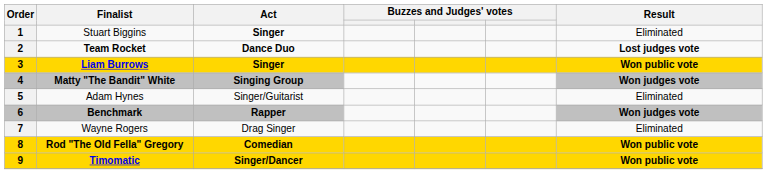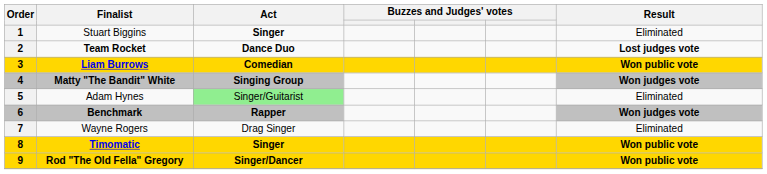3 | Act: Singer -> Comedian
5 | Act: no background -> lightgreen background
8 | Finalist: Rod "The Old Fella" Gregory -> Timomatic
8 | Act: Comedian -> Singer
9 | Finalist: Timomatic -> Rod "The Old Fella" Gregory
